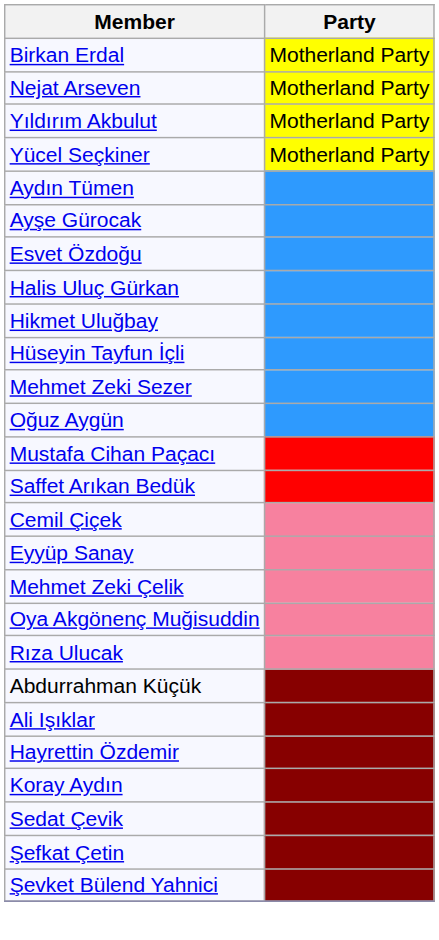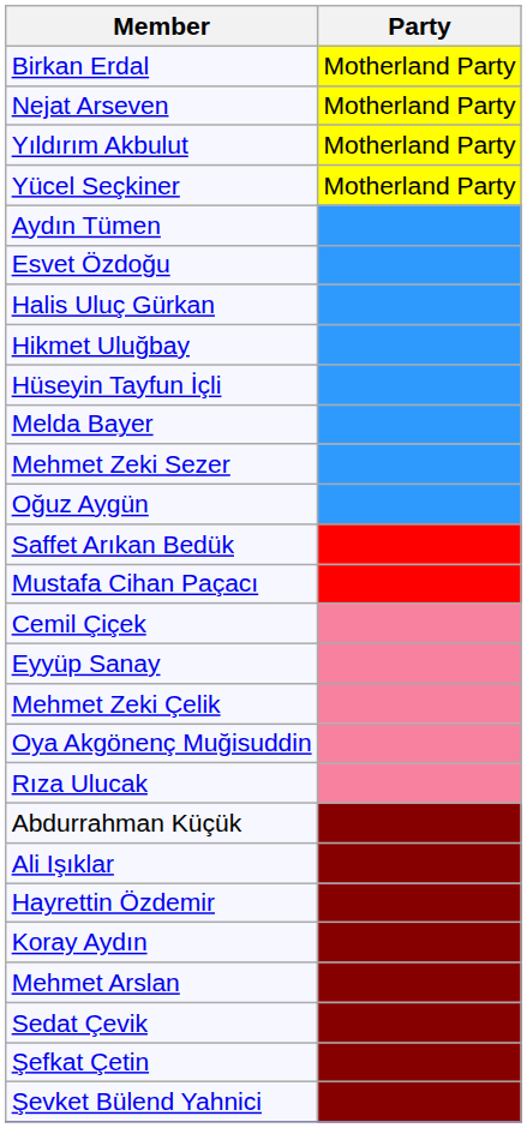- row: Ayşe Gürocak
+ row: Melda Bayer
rows swapped: Mustafa Cihan Paçacı <-> Saffet Arıkan Bedük
+ row: Mehmet Arslan
